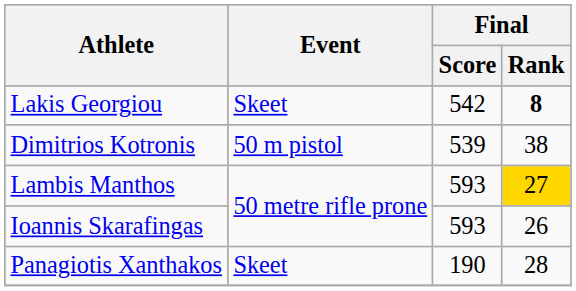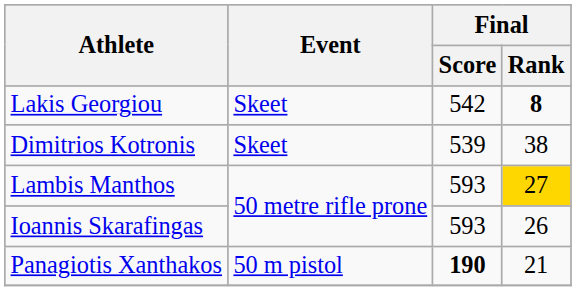Dimitrios Kotronis | Event: 50 m pistol -> Skeet
Panagiotis Xanthakos | Event: Skeet -> 50 m pistol
Panagiotis Xanthakos | Final / Score: normal -> bold
Panagiotis Xanthakos | Final / Rank: 28 -> 21
